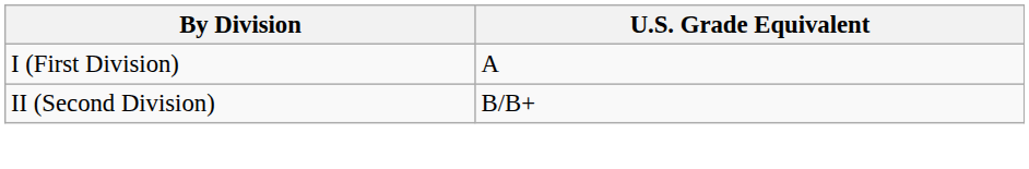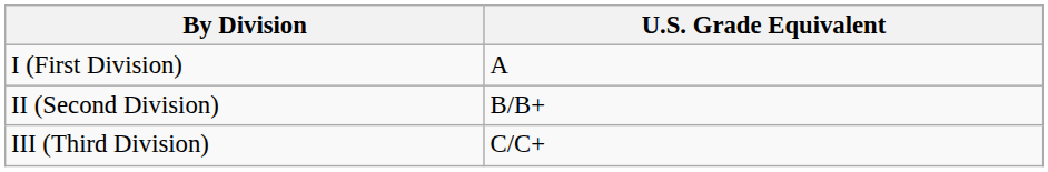+ row: III (Third Division) | C/C+
